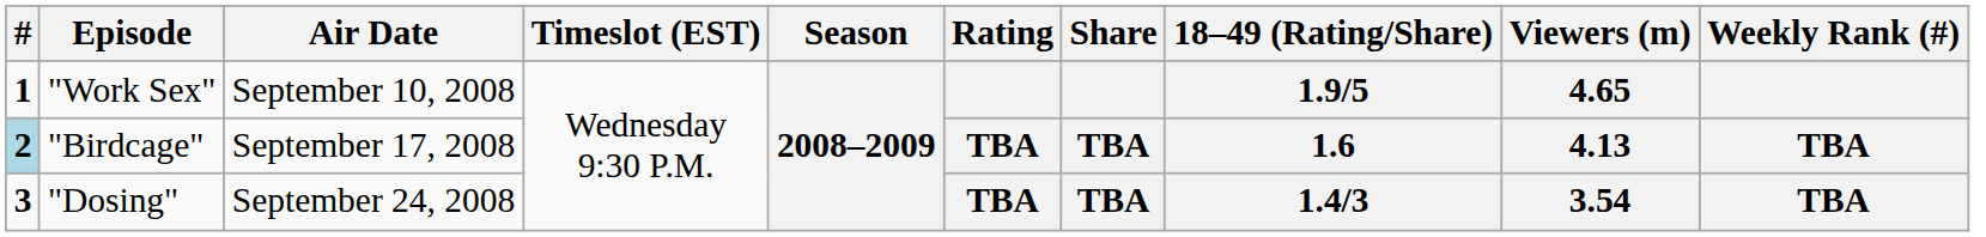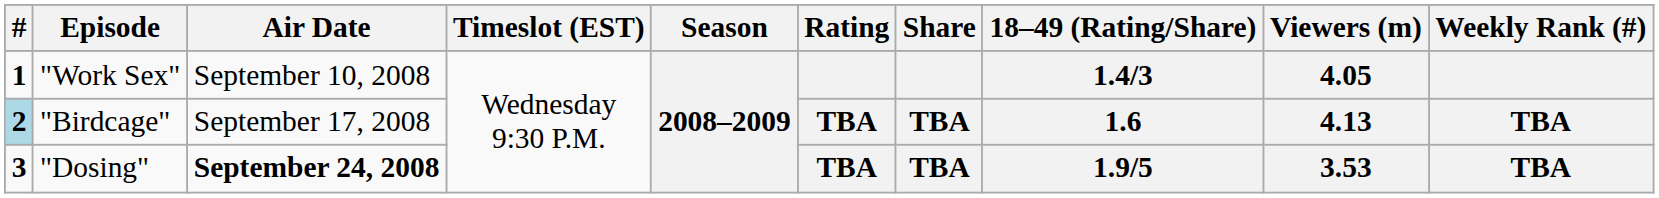"Work Sex" | 18–49 (Rating/Share): 1.9/5 -> 1.4/3
"Work Sex" | Viewers (m): 4.65 -> 4.05
"Dosing" | Air Date: normal -> bold
"Dosing" | 18–49 (Rating/Share): 1.4/3 -> 1.9/5
"Dosing" | Viewers (m): 3.54 -> 3.53
